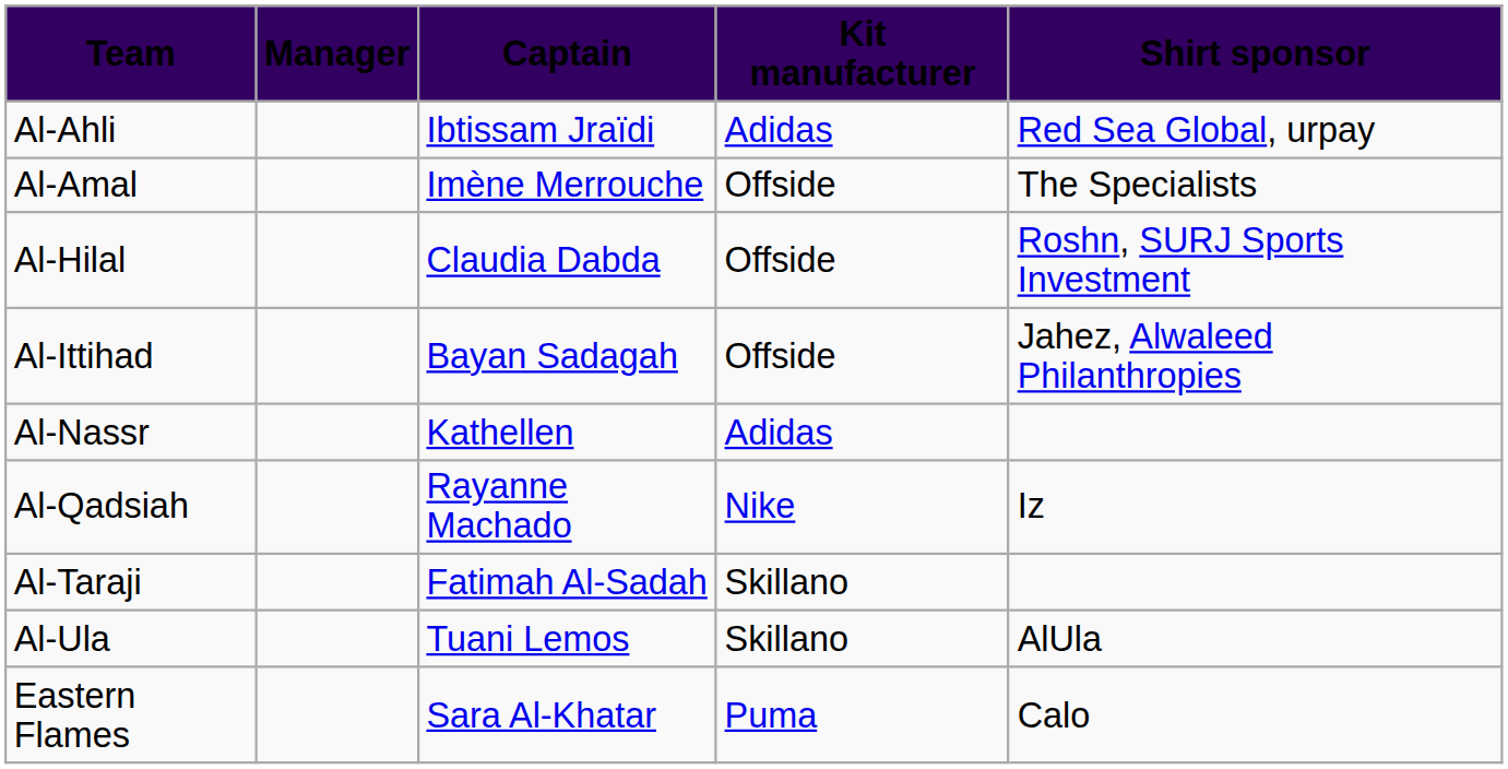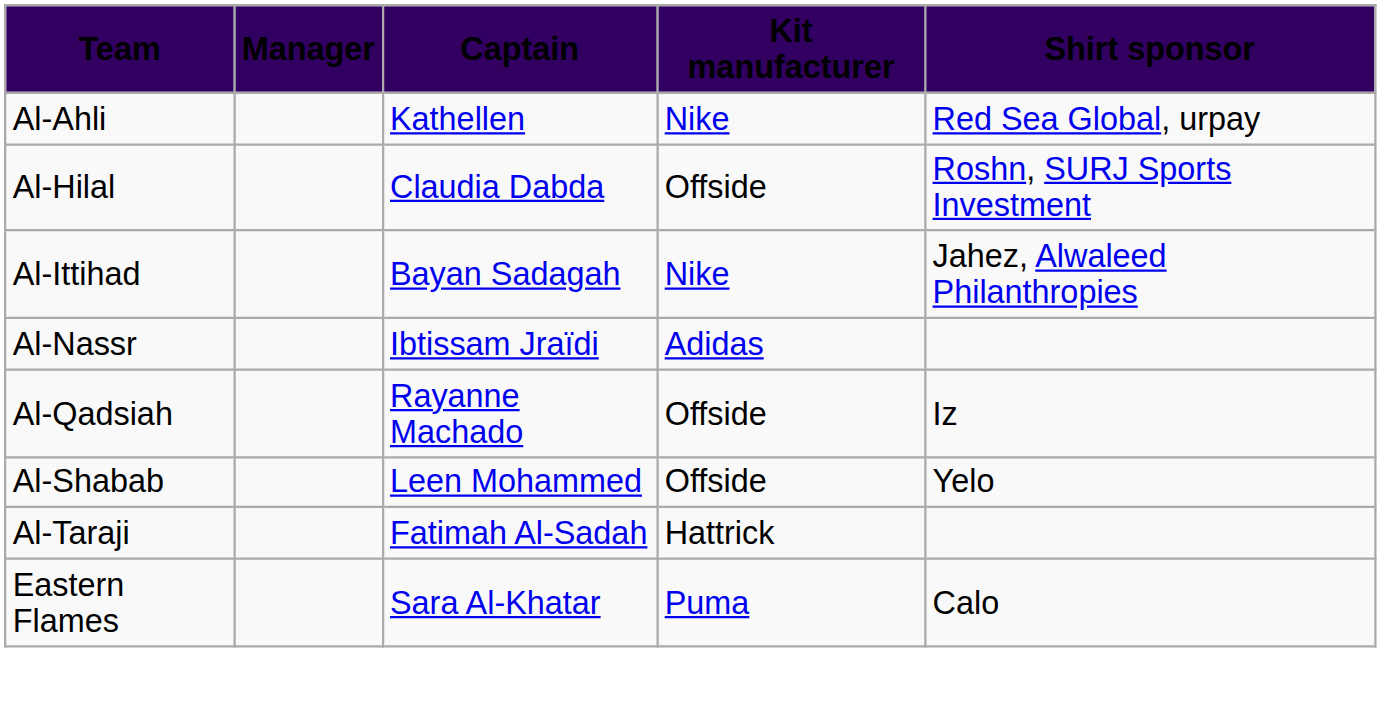Al-Ahli | Captain: Ibtissam Jraïdi -> Kathellen
Al-Ahli | Kit manufacturer: Adidas -> Nike
- row: Al-Amal | Imène Merrouche | Offside | The Specialists
Al-Ittihad | Kit manufacturer: Offside -> Nike
Al-Nassr | Captain: Kathellen -> Ibtissam Jraïdi
Al-Qadsiah | Kit manufacturer: Nike -> Offside
+ row: Al-Shabab | Leen Mohammed | Offside | Yelo
Al-Taraji | Kit manufacturer: Skillano -> Hattrick
- row: Al-Ula | Tuani Lemos | Skillano | AlUla
